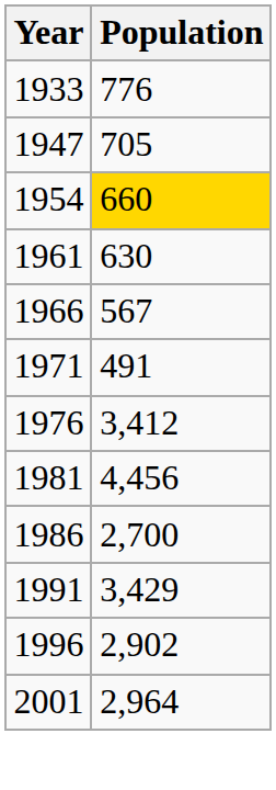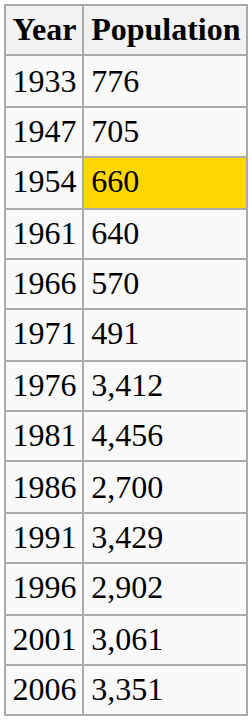1961 | Population: 630 -> 640
1966 | Population: 567 -> 570
2001 | Population: 2,964 -> 3,061
+ row: 2006 | 3,351
